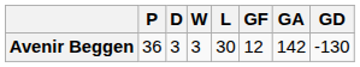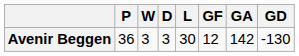columns swapped: W <-> D
